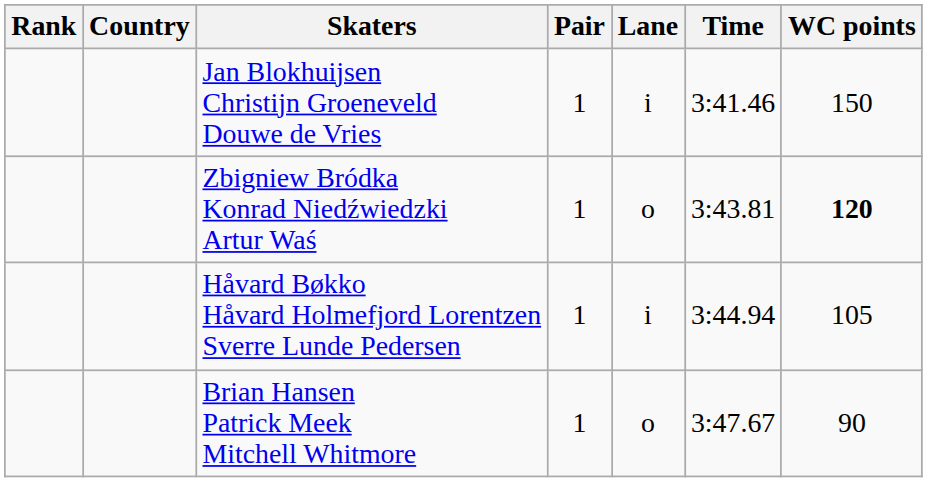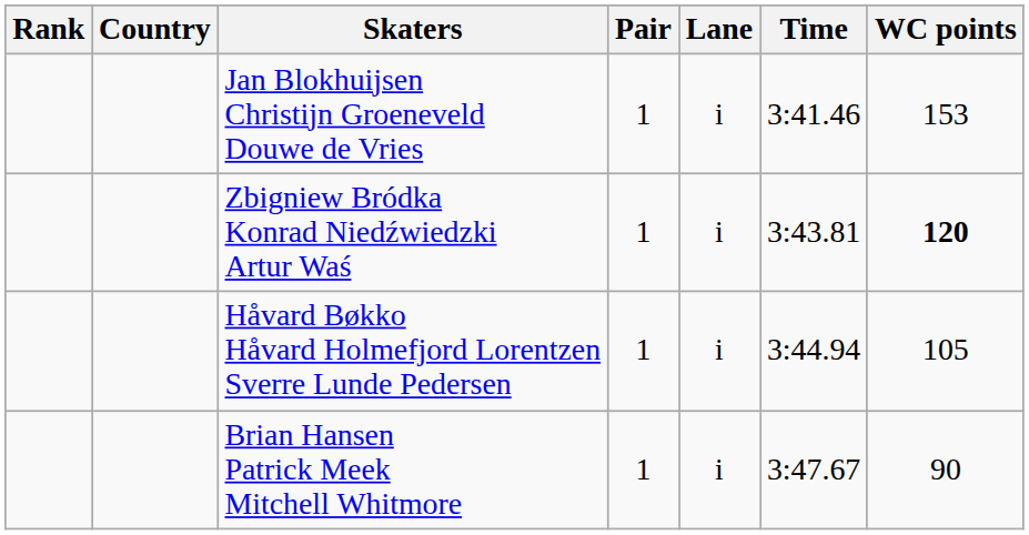Jan Blokhuijsen Christijn Groeneveld Douwe de Vries | WC points: 150 -> 153
Zbigniew Bródka Konrad Niedźwiedzki Artur Waś | Lane: o -> i
Brian Hansen Patrick Meek Mitchell Whitmore | Lane: o -> i
